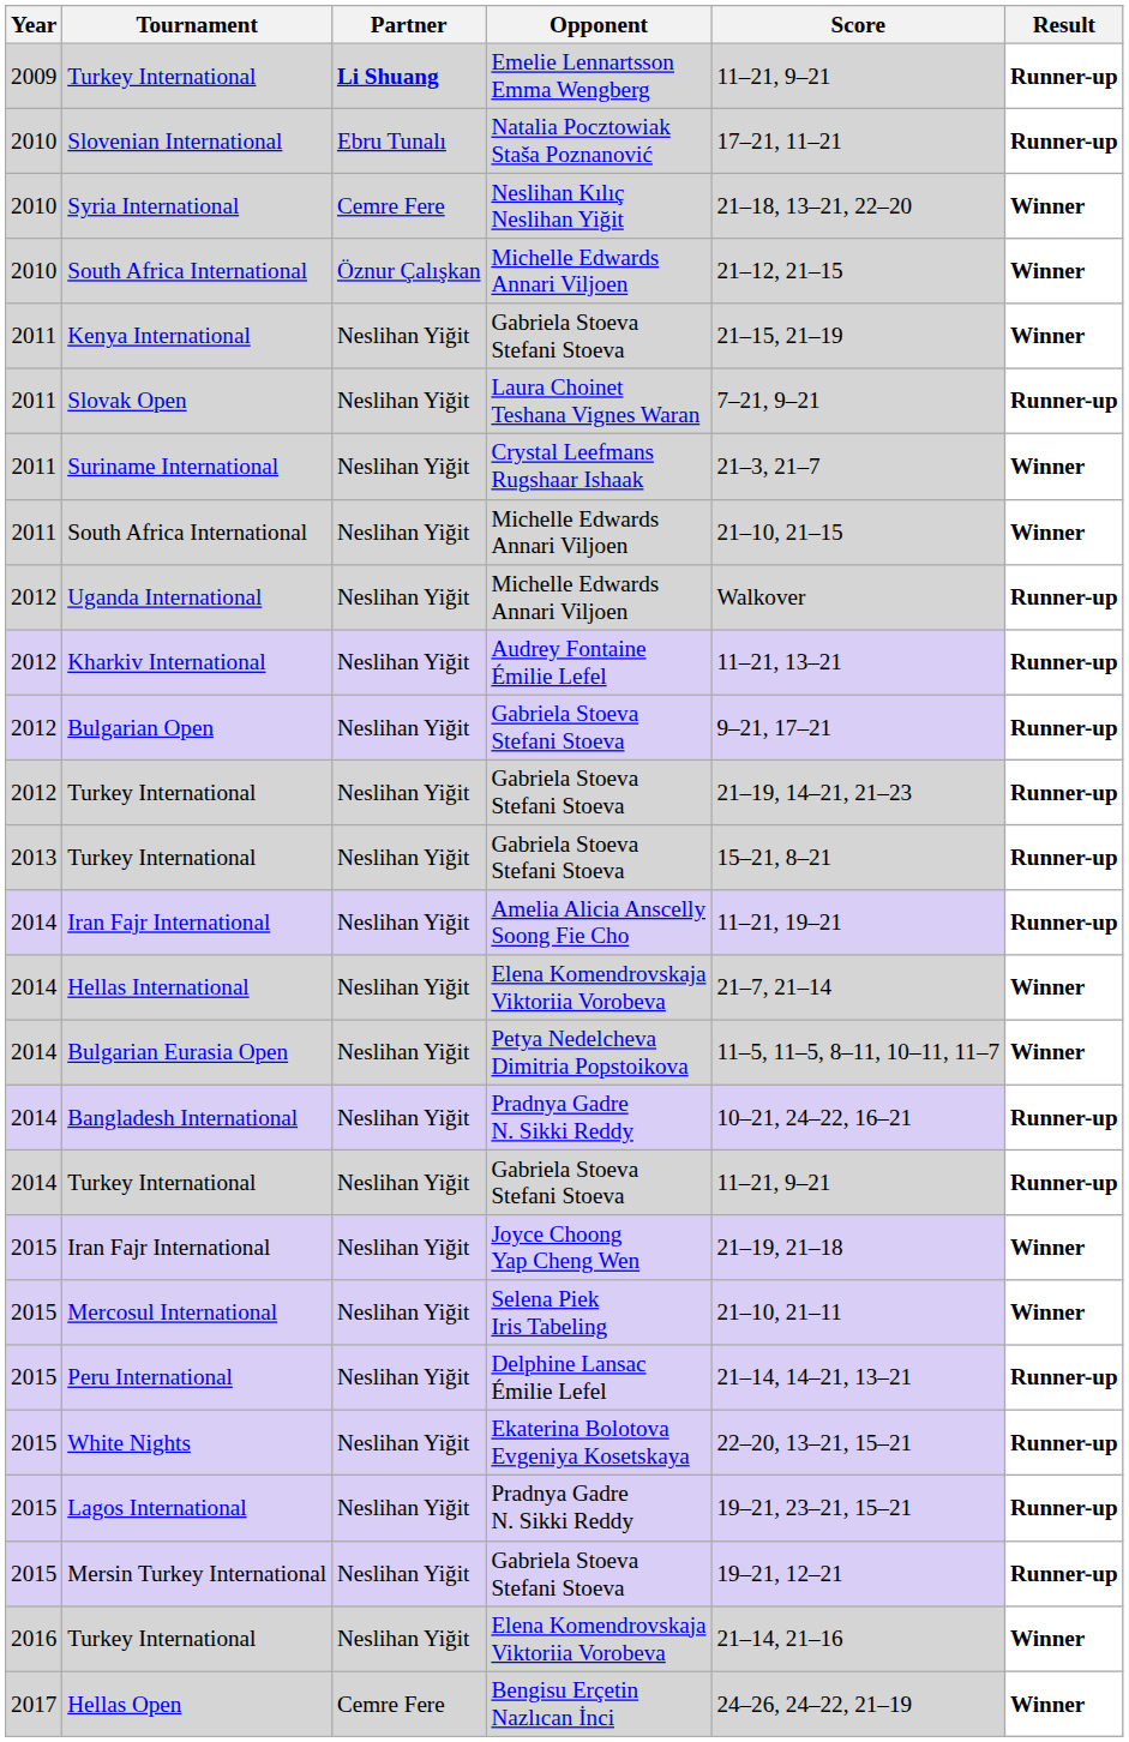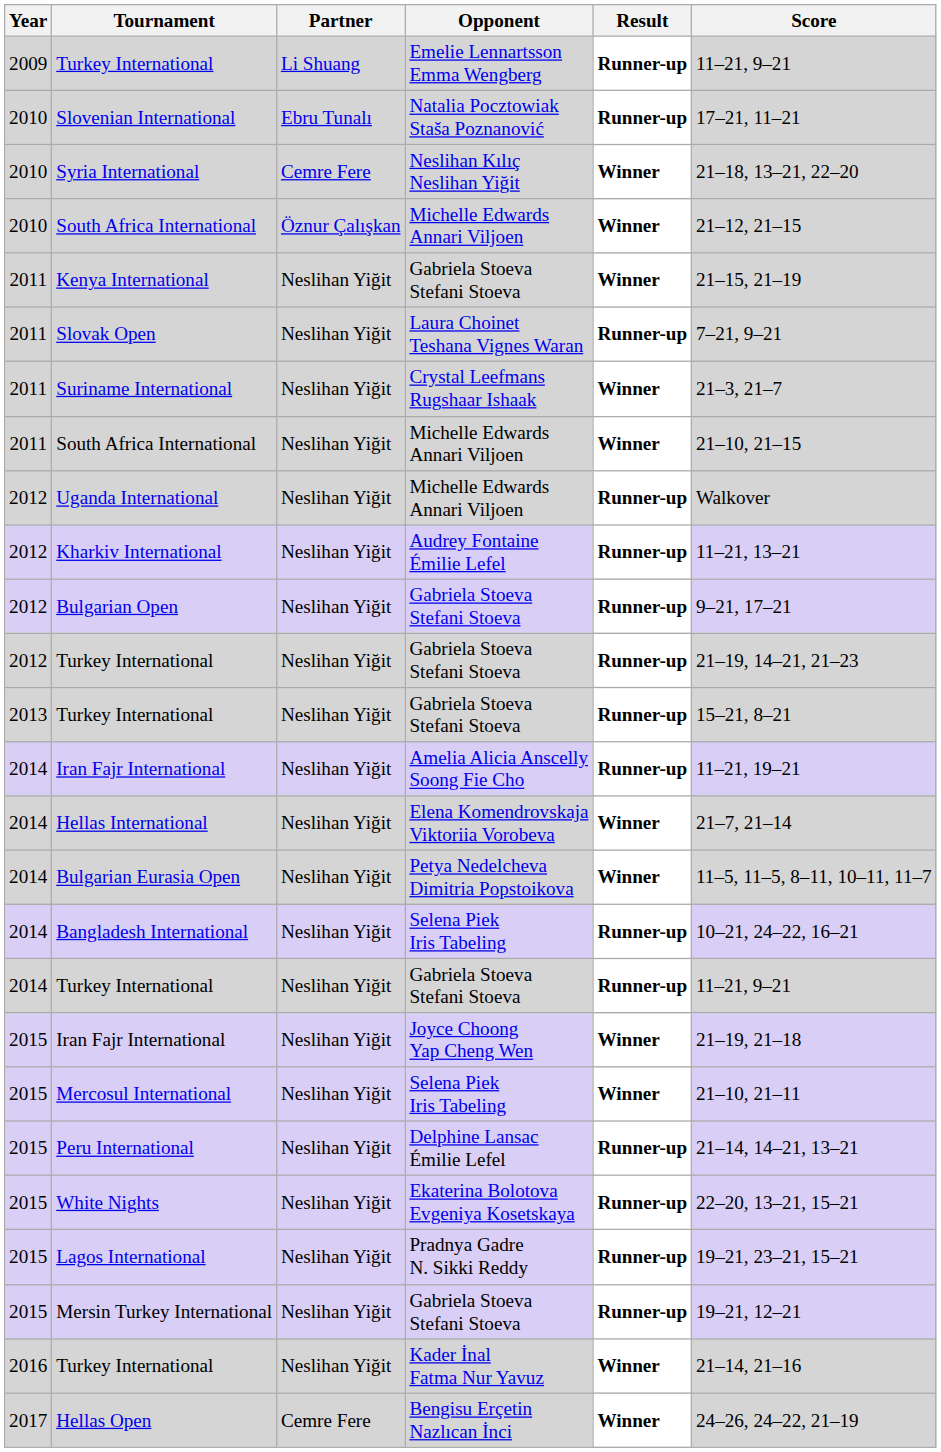columns swapped: Score <-> Result
2009 / Turkey International | Partner: bold -> normal
Bangladesh International | Opponent: Pradnya Gadre N. Sikki Reddy -> Selena Piek Iris Tabeling
2016 / Turkey International | Opponent: Elena Komendrovskaja Viktoriia Vorobeva -> Kader İnal Fatma Nur Yavuz
